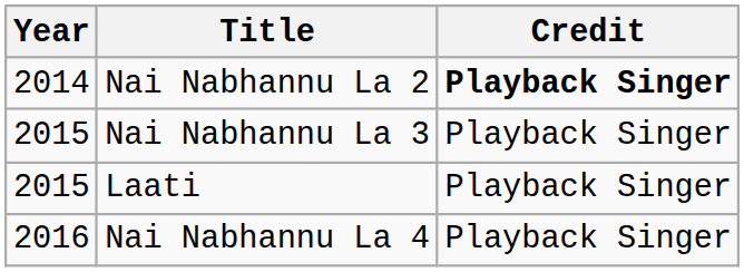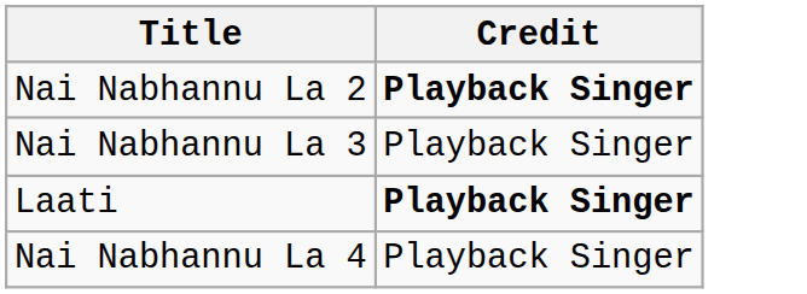- column: Year | 2014 | 2015 | 2015 | 2016
Laati | Credit: normal -> bold
